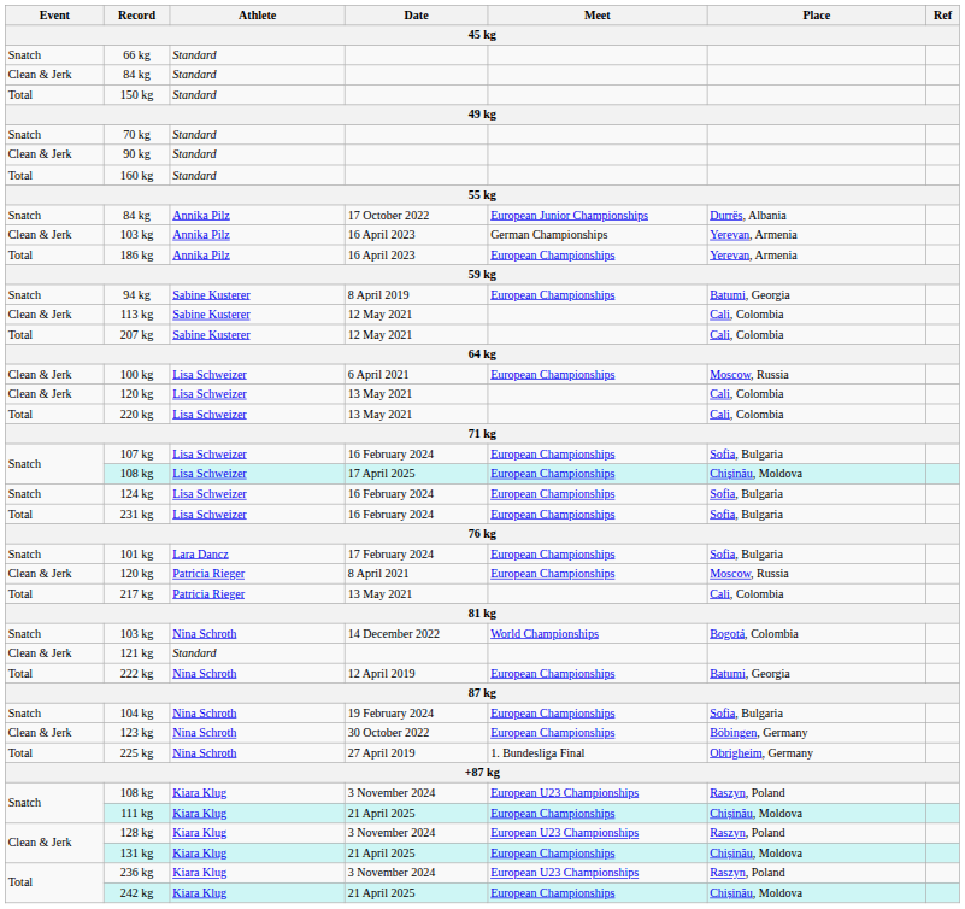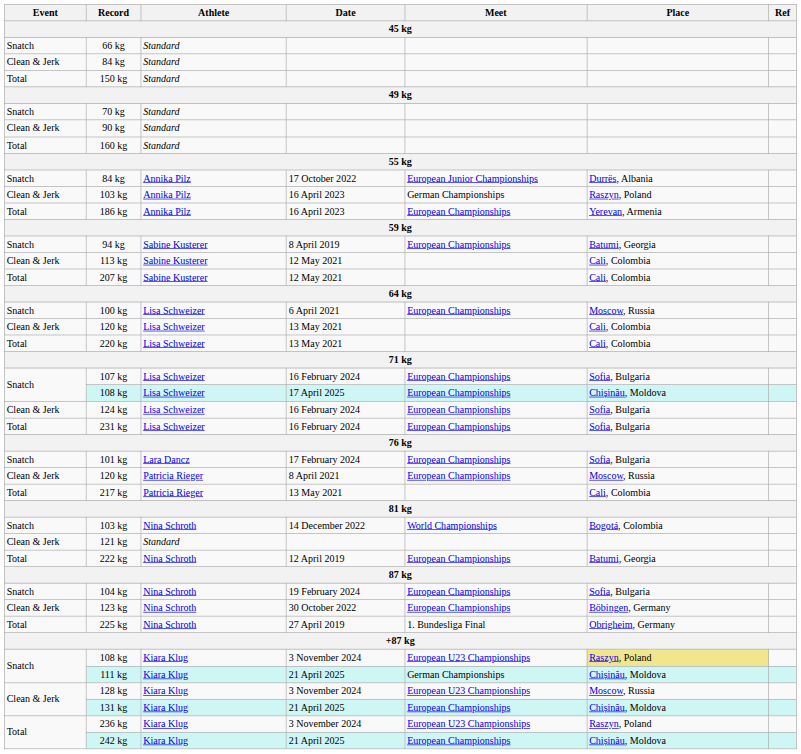103 kg / 16 April 2023 | Place: Yerevan, Armenia -> Raszyn, Poland
100 kg | Event: Clean & Jerk -> Snatch
124 kg | Event: Snatch -> Clean & Jerk
108 kg / 3 November 2024 | Place: no background -> khaki background
111 kg | Meet: European Championships -> German Championships
128 kg | Place: Raszyn, Poland -> Moscow, Russia
